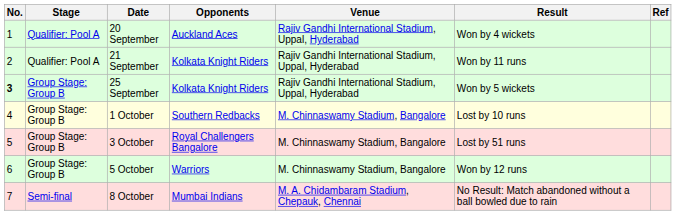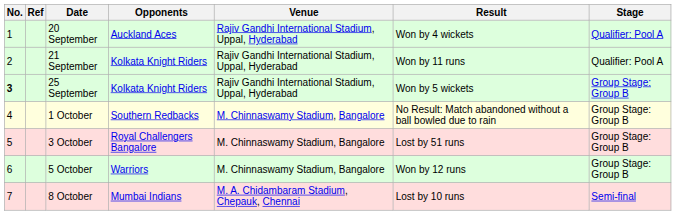columns swapped: Stage <-> Ref
1 October | Result: Lost by 10 runs -> No Result: Match abandoned without a ball bowled due to rain
8 October | Result: No Result: Match abandoned without a ball bowled due to rain -> Lost by 10 runs
